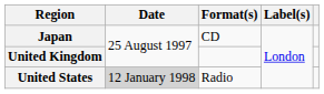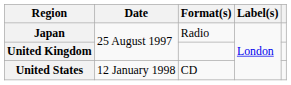Japan | Format(s): CD -> Radio
United States | Date: lightgrey background -> no background
United States | Format(s): Radio -> CD
